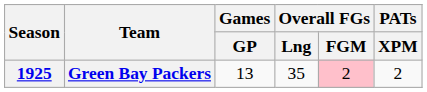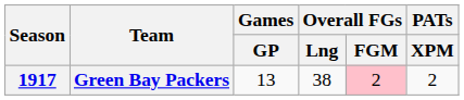Green Bay Packers | Season: 1925 -> 1917
Green Bay Packers | Overall FGs / Lng: 35 -> 38
